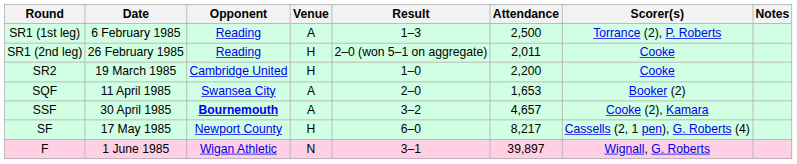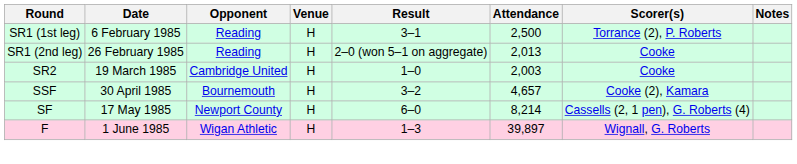SR1 (1st leg) | Venue: A -> H
SR1 (1st leg) | Result: 1–3 -> 3–1
SR1 (2nd leg) | Attendance: 2,011 -> 2,013
SR2 | Attendance: 2,200 -> 2,003
- row: SQF | 11 April 1985 | Swansea City | A | 2–0 | 1,653 | Booker (2)
SSF | Opponent: bold -> normal
SSF | Venue: A -> H
SF | Attendance: 8,217 -> 8,214
F | Venue: N -> H
F | Result: 3–1 -> 1–3
